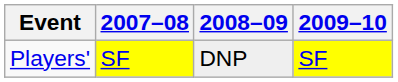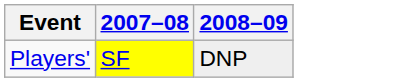- column: 2009–10 | SF
